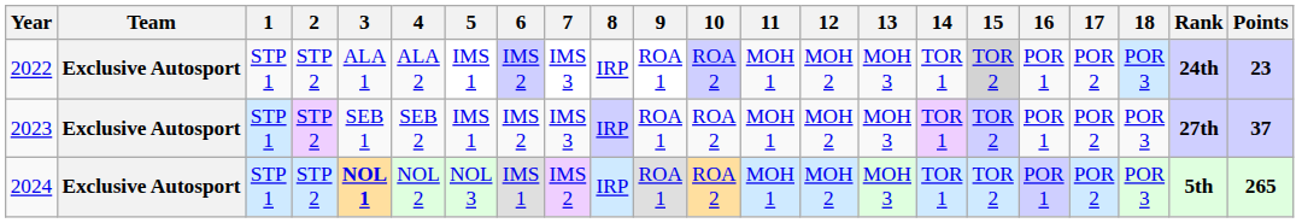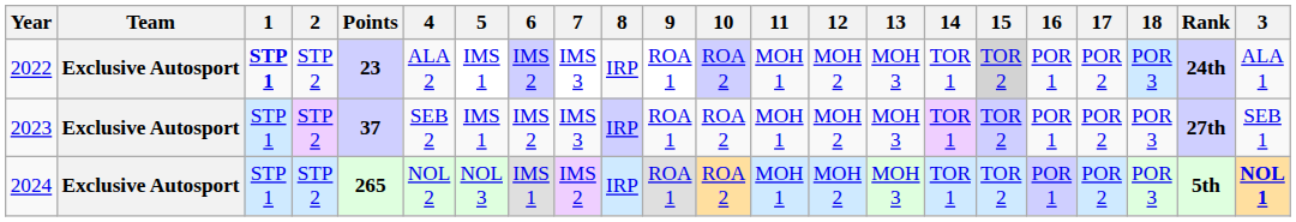columns swapped: 3 <-> Points
2022 | 1: normal -> bold
